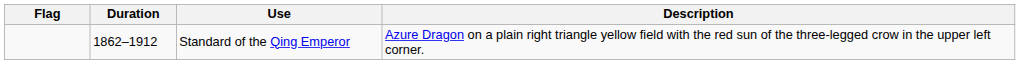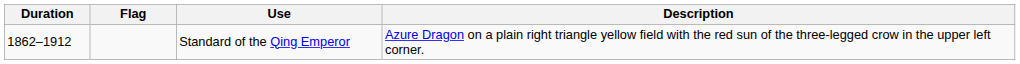columns swapped: Flag <-> Duration
